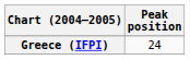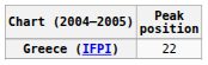Greece (IFPI) | Peak position: 24 -> 22
